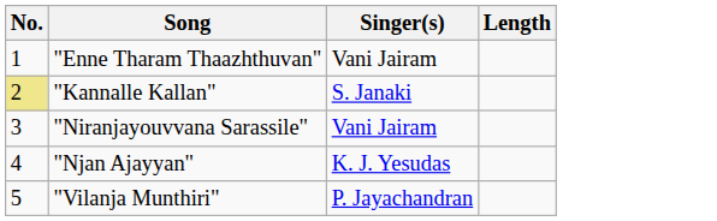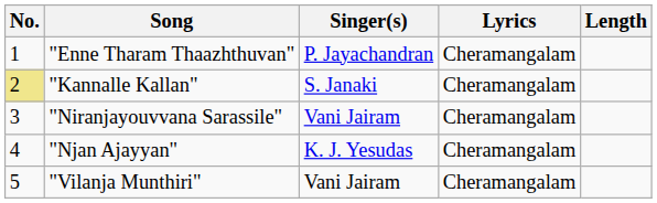+ column: Lyrics | Cheramangalam | Cheramangalam | Cheramangalam | Cheramangalam | Cheramangalam
"Enne Tharam Thaazhthuvan" | Singer(s): Vani Jairam -> P. Jayachandran
"Vilanja Munthiri" | Singer(s): P. Jayachandran -> Vani Jairam
